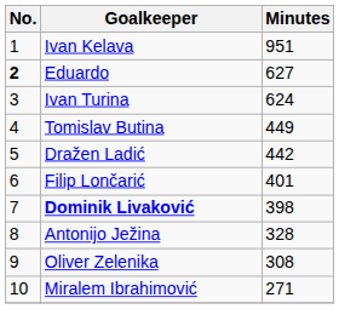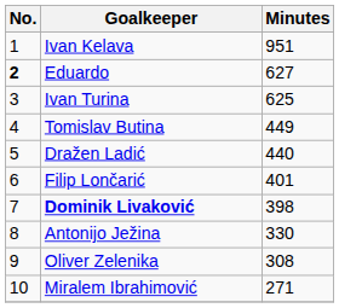Ivan Turina | Minutes: 624 -> 625
Dražen Ladić | Minutes: 442 -> 440
Antonijo Ježina | Minutes: 328 -> 330
